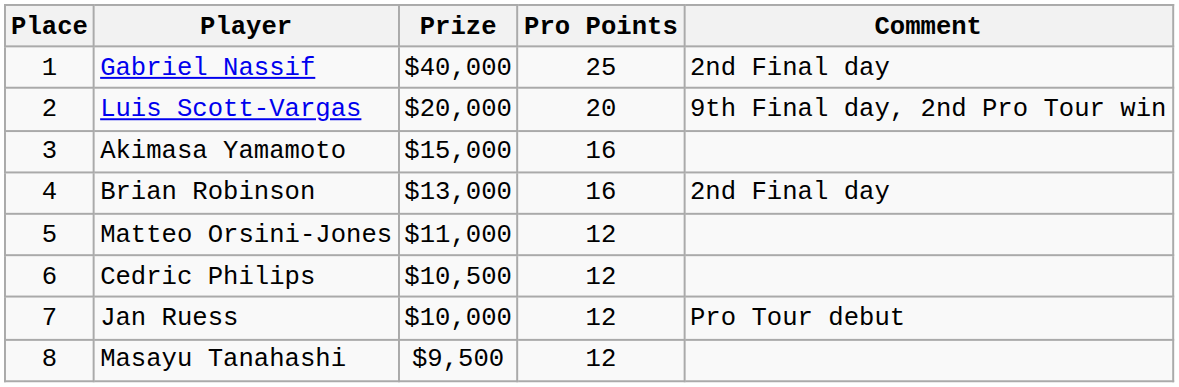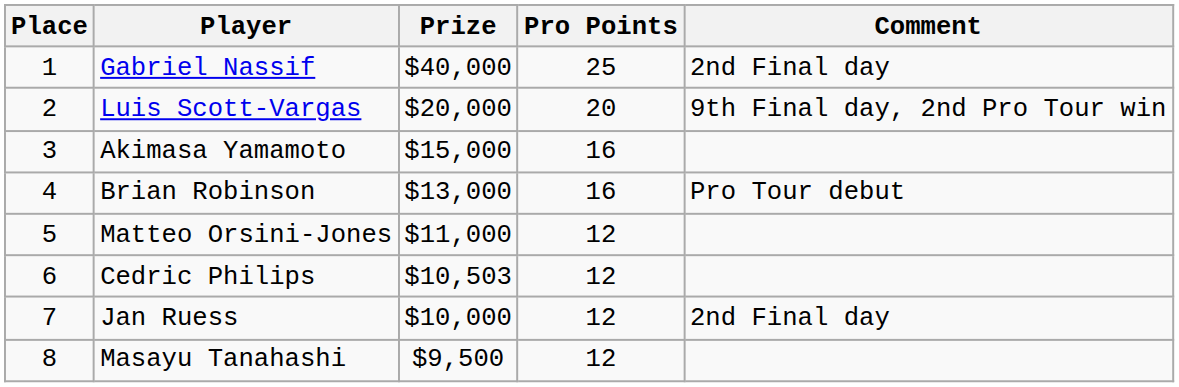Brian Robinson | Comment: 2nd Final day -> Pro Tour debut
Cedric Philips | Prize: $10,500 -> $10,503
Jan Ruess | Comment: Pro Tour debut -> 2nd Final day
